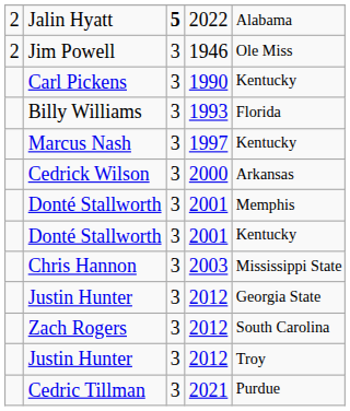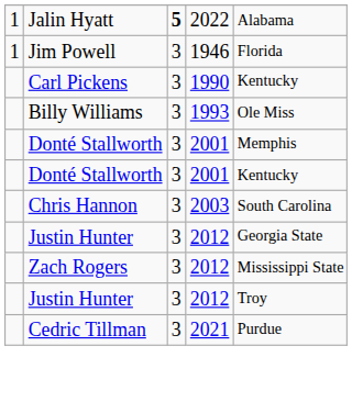Jalin Hyatt | column 1: 2 -> 1
Jim Powell | column 1: 2 -> 1
Jim Powell | column 5: Ole Miss -> Florida
Billy Williams | column 5: Florida -> Ole Miss
- row: Marcus Nash | 3 | 1997 | Kentucky
- row: Cedrick Wilson | 3 | 2000 | Arkansas
Chris Hannon | column 5: Mississippi State -> South Carolina
Zach Rogers | column 5: South Carolina -> Mississippi State
